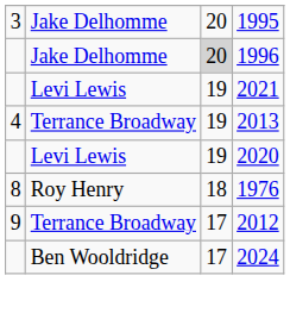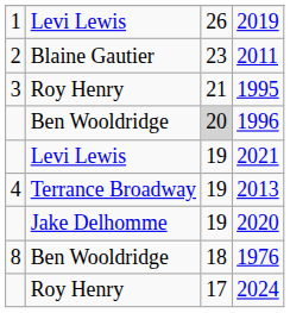+ row: 1 | Levi Lewis | 26 | 2019
+ row: 2 | Blaine Gautier | 23 | 2011
1995 | column 2: Jake Delhomme -> Roy Henry
1995 | column 3: 20 -> 21
1996 | column 2: Jake Delhomme -> Ben Wooldridge
2020 | column 2: Levi Lewis -> Jake Delhomme
1976 | column 2: Roy Henry -> Ben Wooldridge
- row: 9 | Terrance Broadway | 17 | 2012
2024 | column 2: Ben Wooldridge -> Roy Henry
